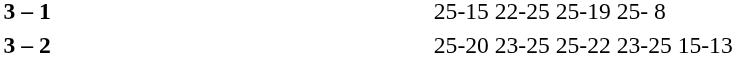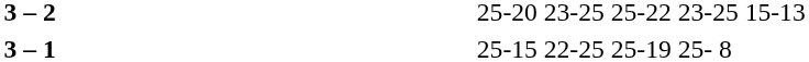rows swapped: 3 – 1 <-> 3 – 2
